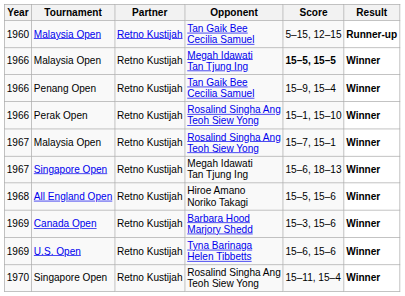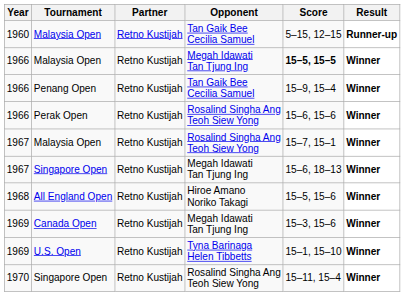Perak Open | Score: 15–1, 15–10 -> 15–6, 15–6
Canada Open | Opponent: Barbara Hood Marjory Shedd -> Megah Idawati Tan Tjung Ing
U.S. Open | Score: 15–6, 15–6 -> 15–1, 15–10
